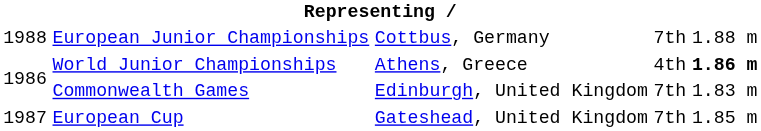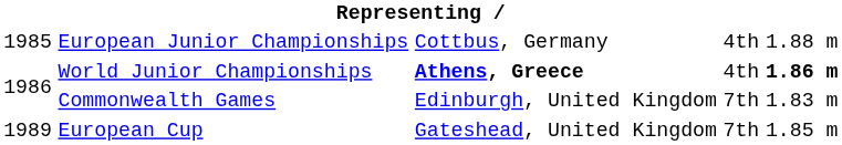European Junior Championships | column 1: 1988 -> 1985
European Junior Championships | column 4: 7th -> 4th
World Junior Championships | column 3: normal -> bold
European Cup | column 1: 1987 -> 1989
